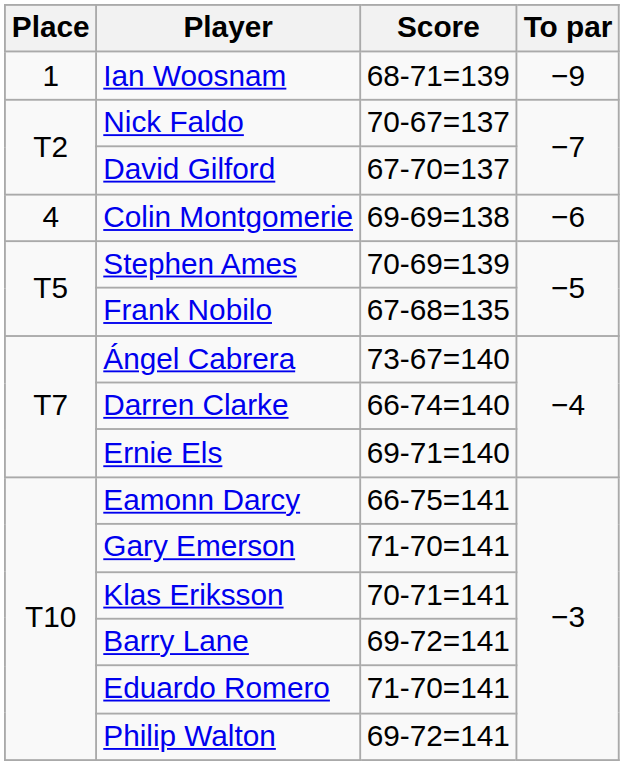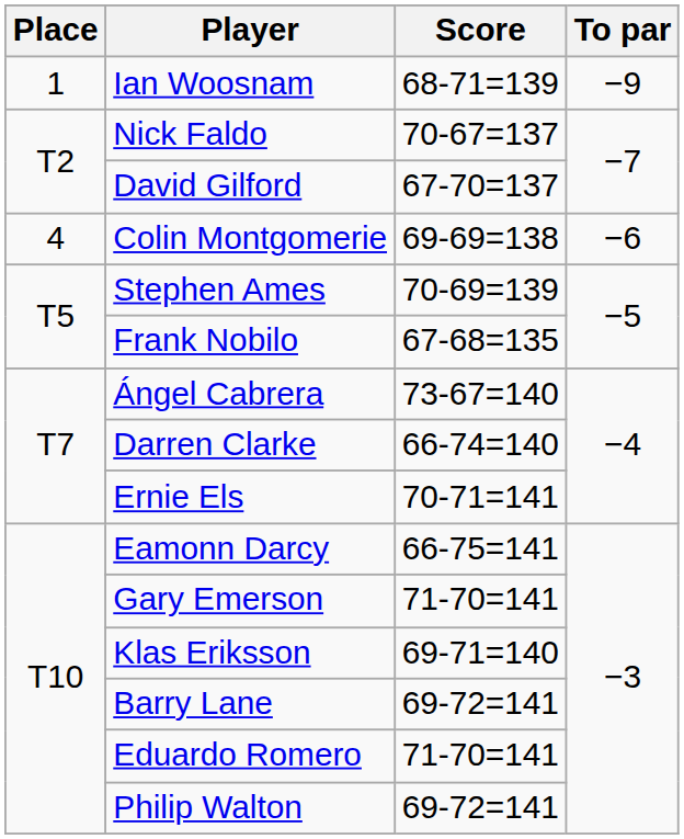Ernie Els | Score: 69-71=140 -> 70-71=141
Klas Eriksson | Score: 70-71=141 -> 69-71=140
